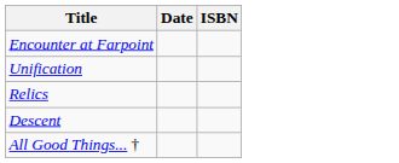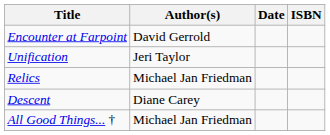+ column: Author(s) | David Gerrold | Jeri Taylor | Michael Jan Friedman | Diane Carey | Michael Jan Friedman
